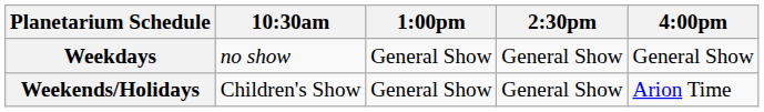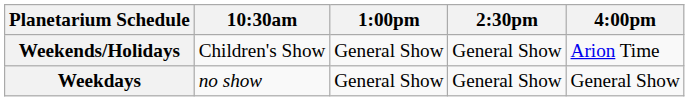rows swapped: Weekdays <-> Weekends/Holidays
